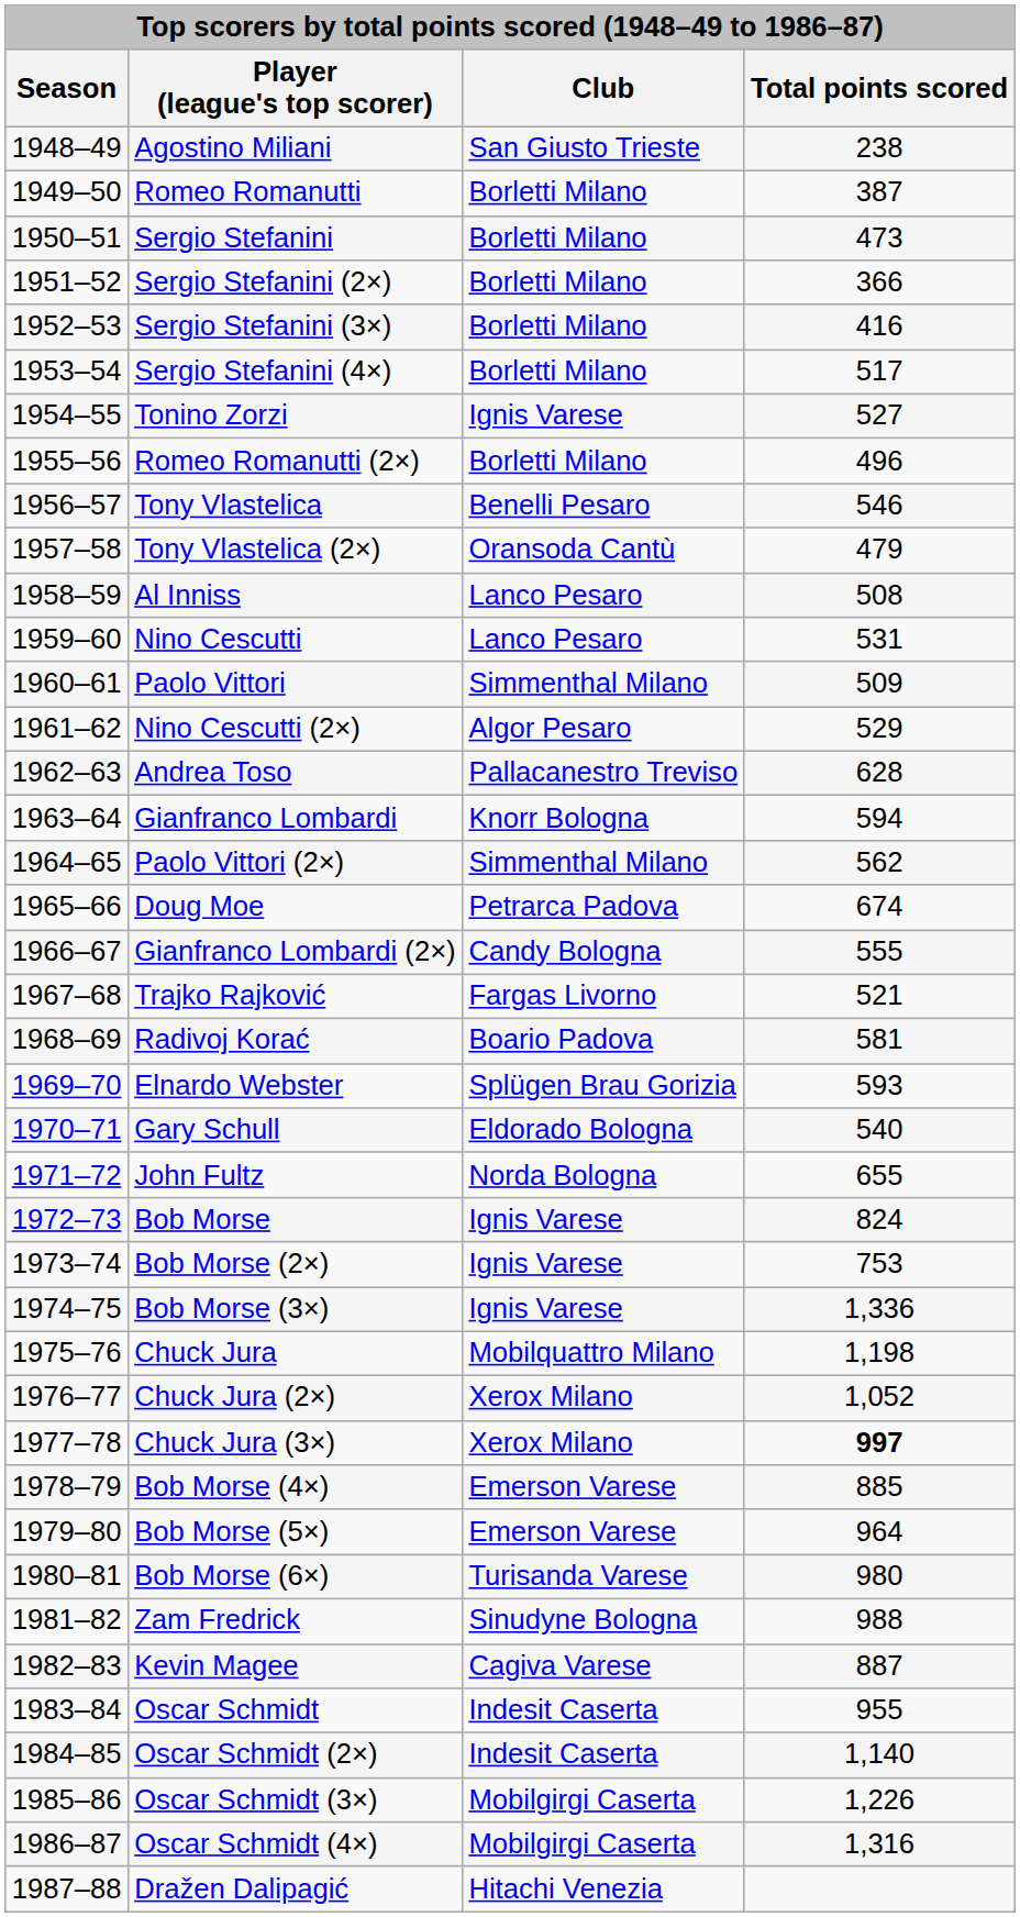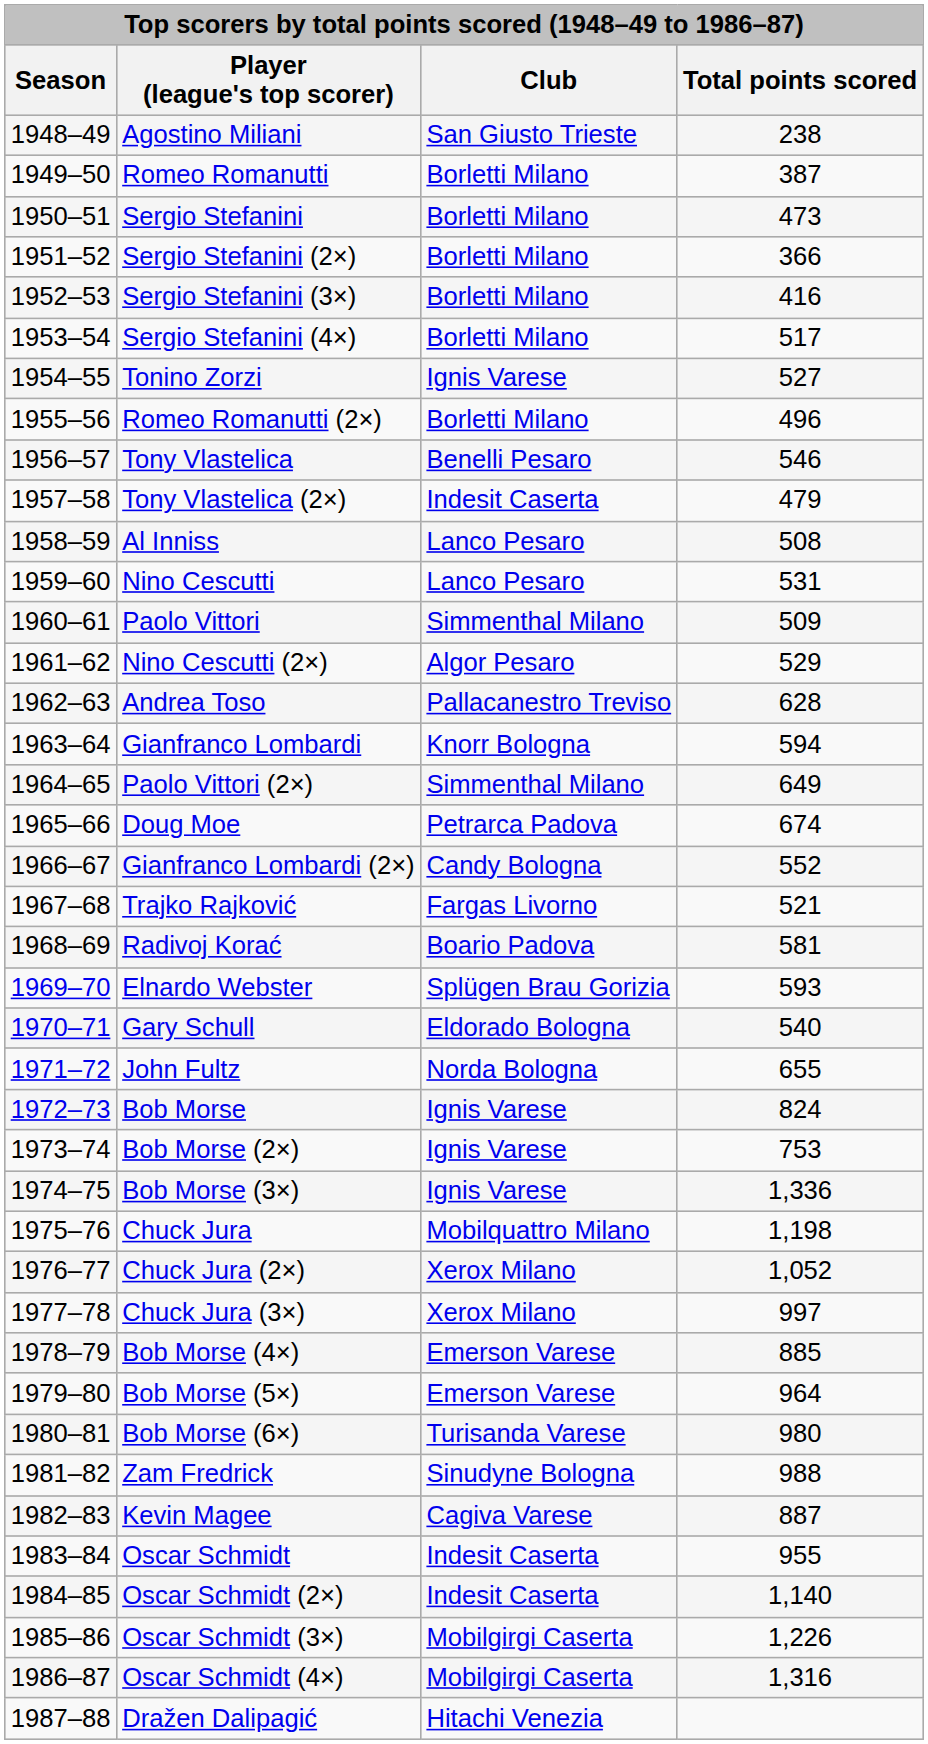Tony Vlastelica (2×) | Club: Oransoda Cantù -> Indesit Caserta
Paolo Vittori (2×) | Total points scored: 562 -> 649
Gianfranco Lombardi (2×) | Total points scored: 555 -> 552
Chuck Jura (3×) | Total points scored: bold -> normal
